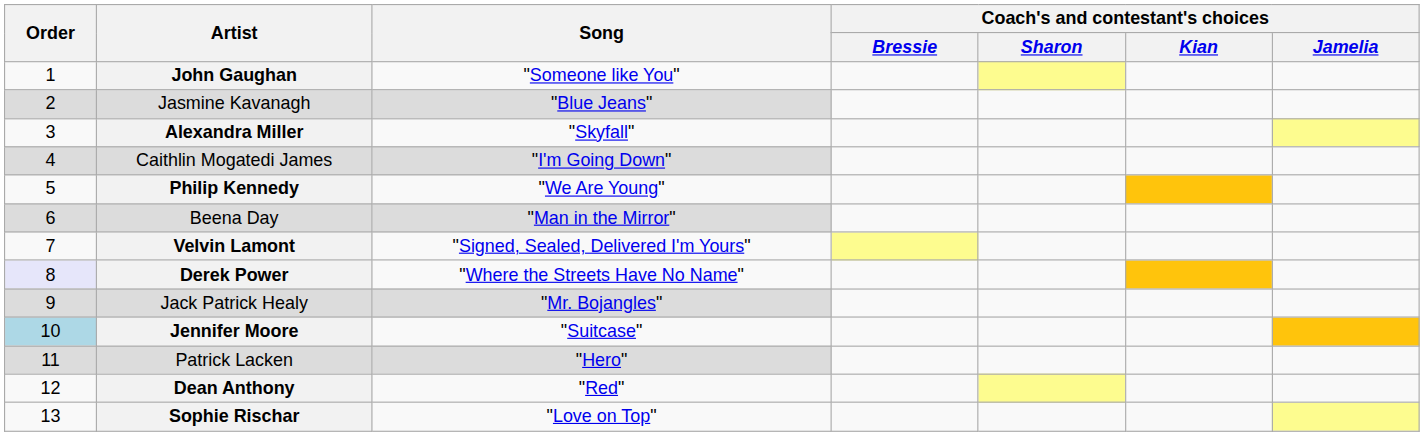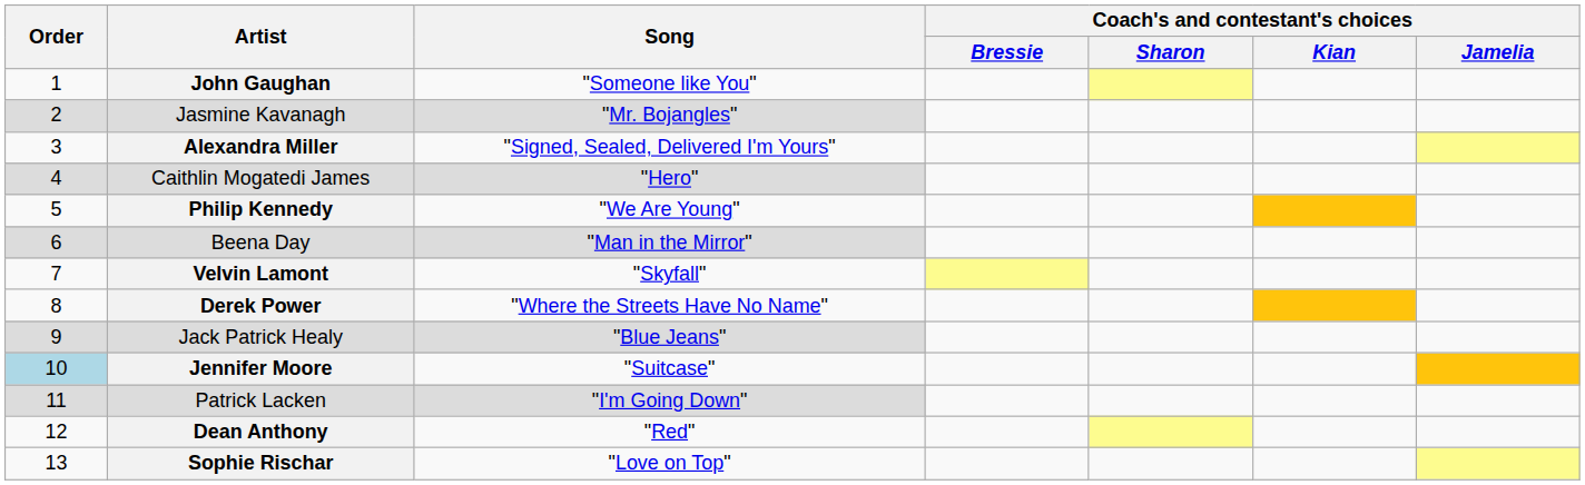Jasmine Kavanagh | Song: "Blue Jeans" -> "Mr. Bojangles"
Alexandra Miller | Song: "Skyfall" -> "Signed, Sealed, Delivered I'm Yours"
Caithlin Mogatedi James | Song: "I'm Going Down" -> "Hero"
Velvin Lamont | Song: "Signed, Sealed, Delivered I'm Yours" -> "Skyfall"
Derek Power | Order: lavender background -> no background
Jack Patrick Healy | Song: "Mr. Bojangles" -> "Blue Jeans"
Patrick Lacken | Song: "Hero" -> "I'm Going Down"
